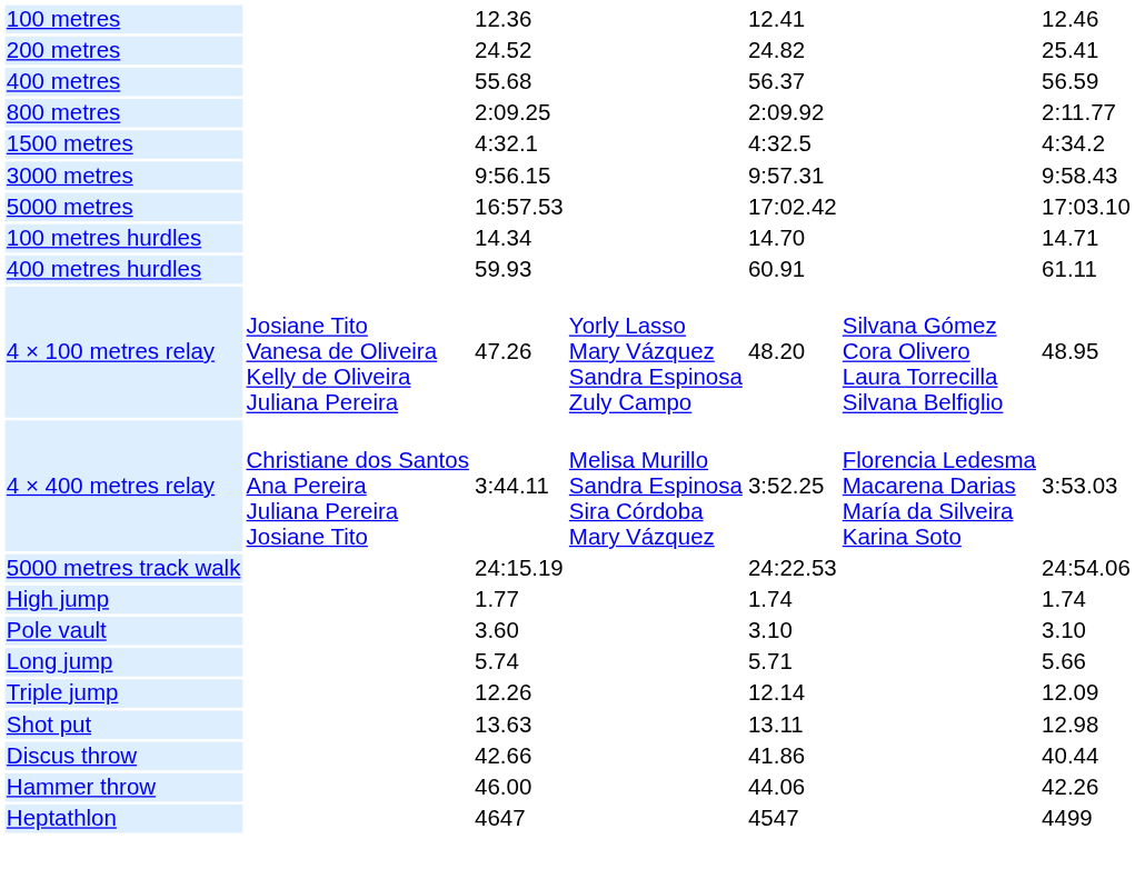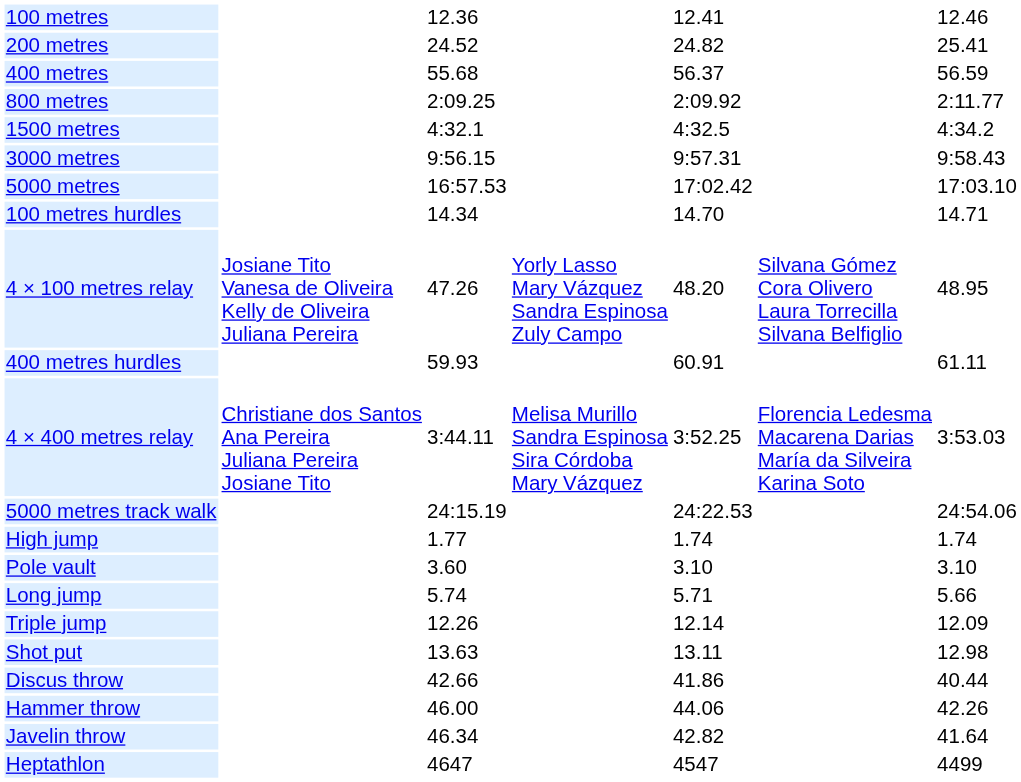rows swapped: 400 metres hurdles <-> 4 × 100 metres relay
+ row: Javelin throw | 46.34 | 42.82 | 41.64
